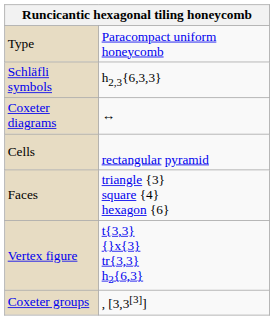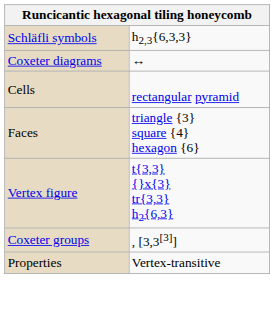- row: Type | Paracompact uniform honeycomb
+ row: Properties | Vertex-transitive
